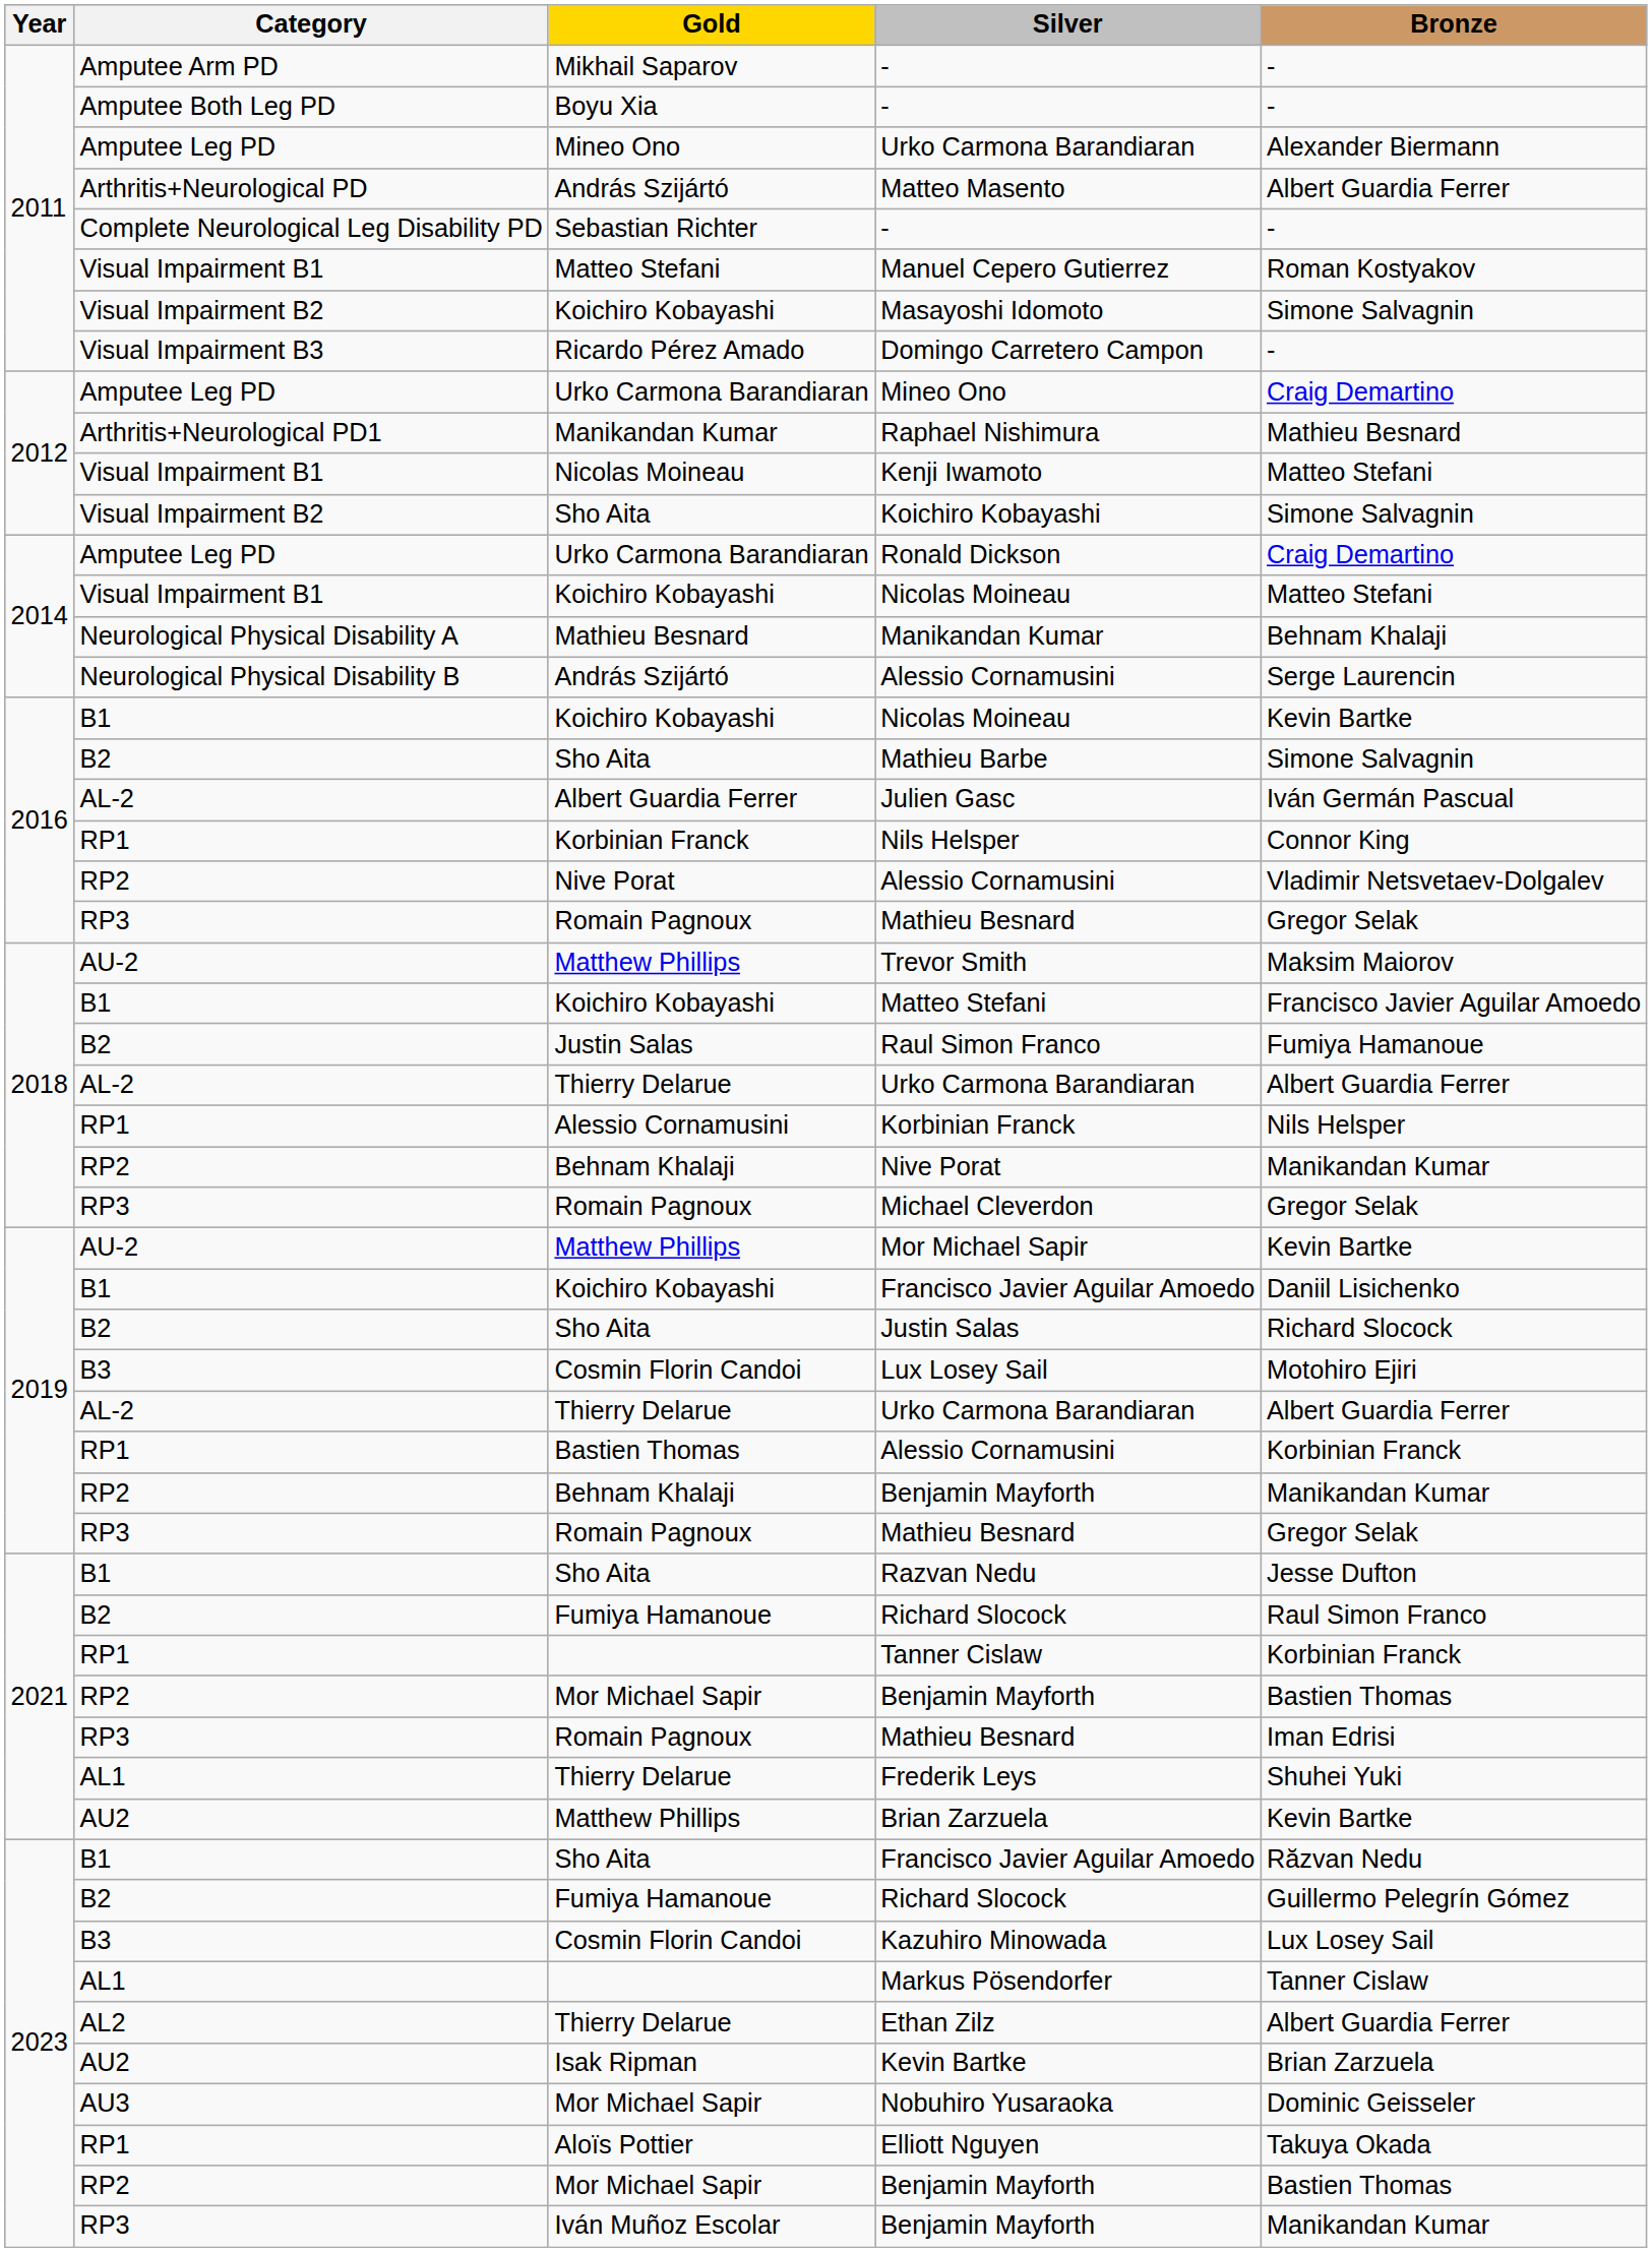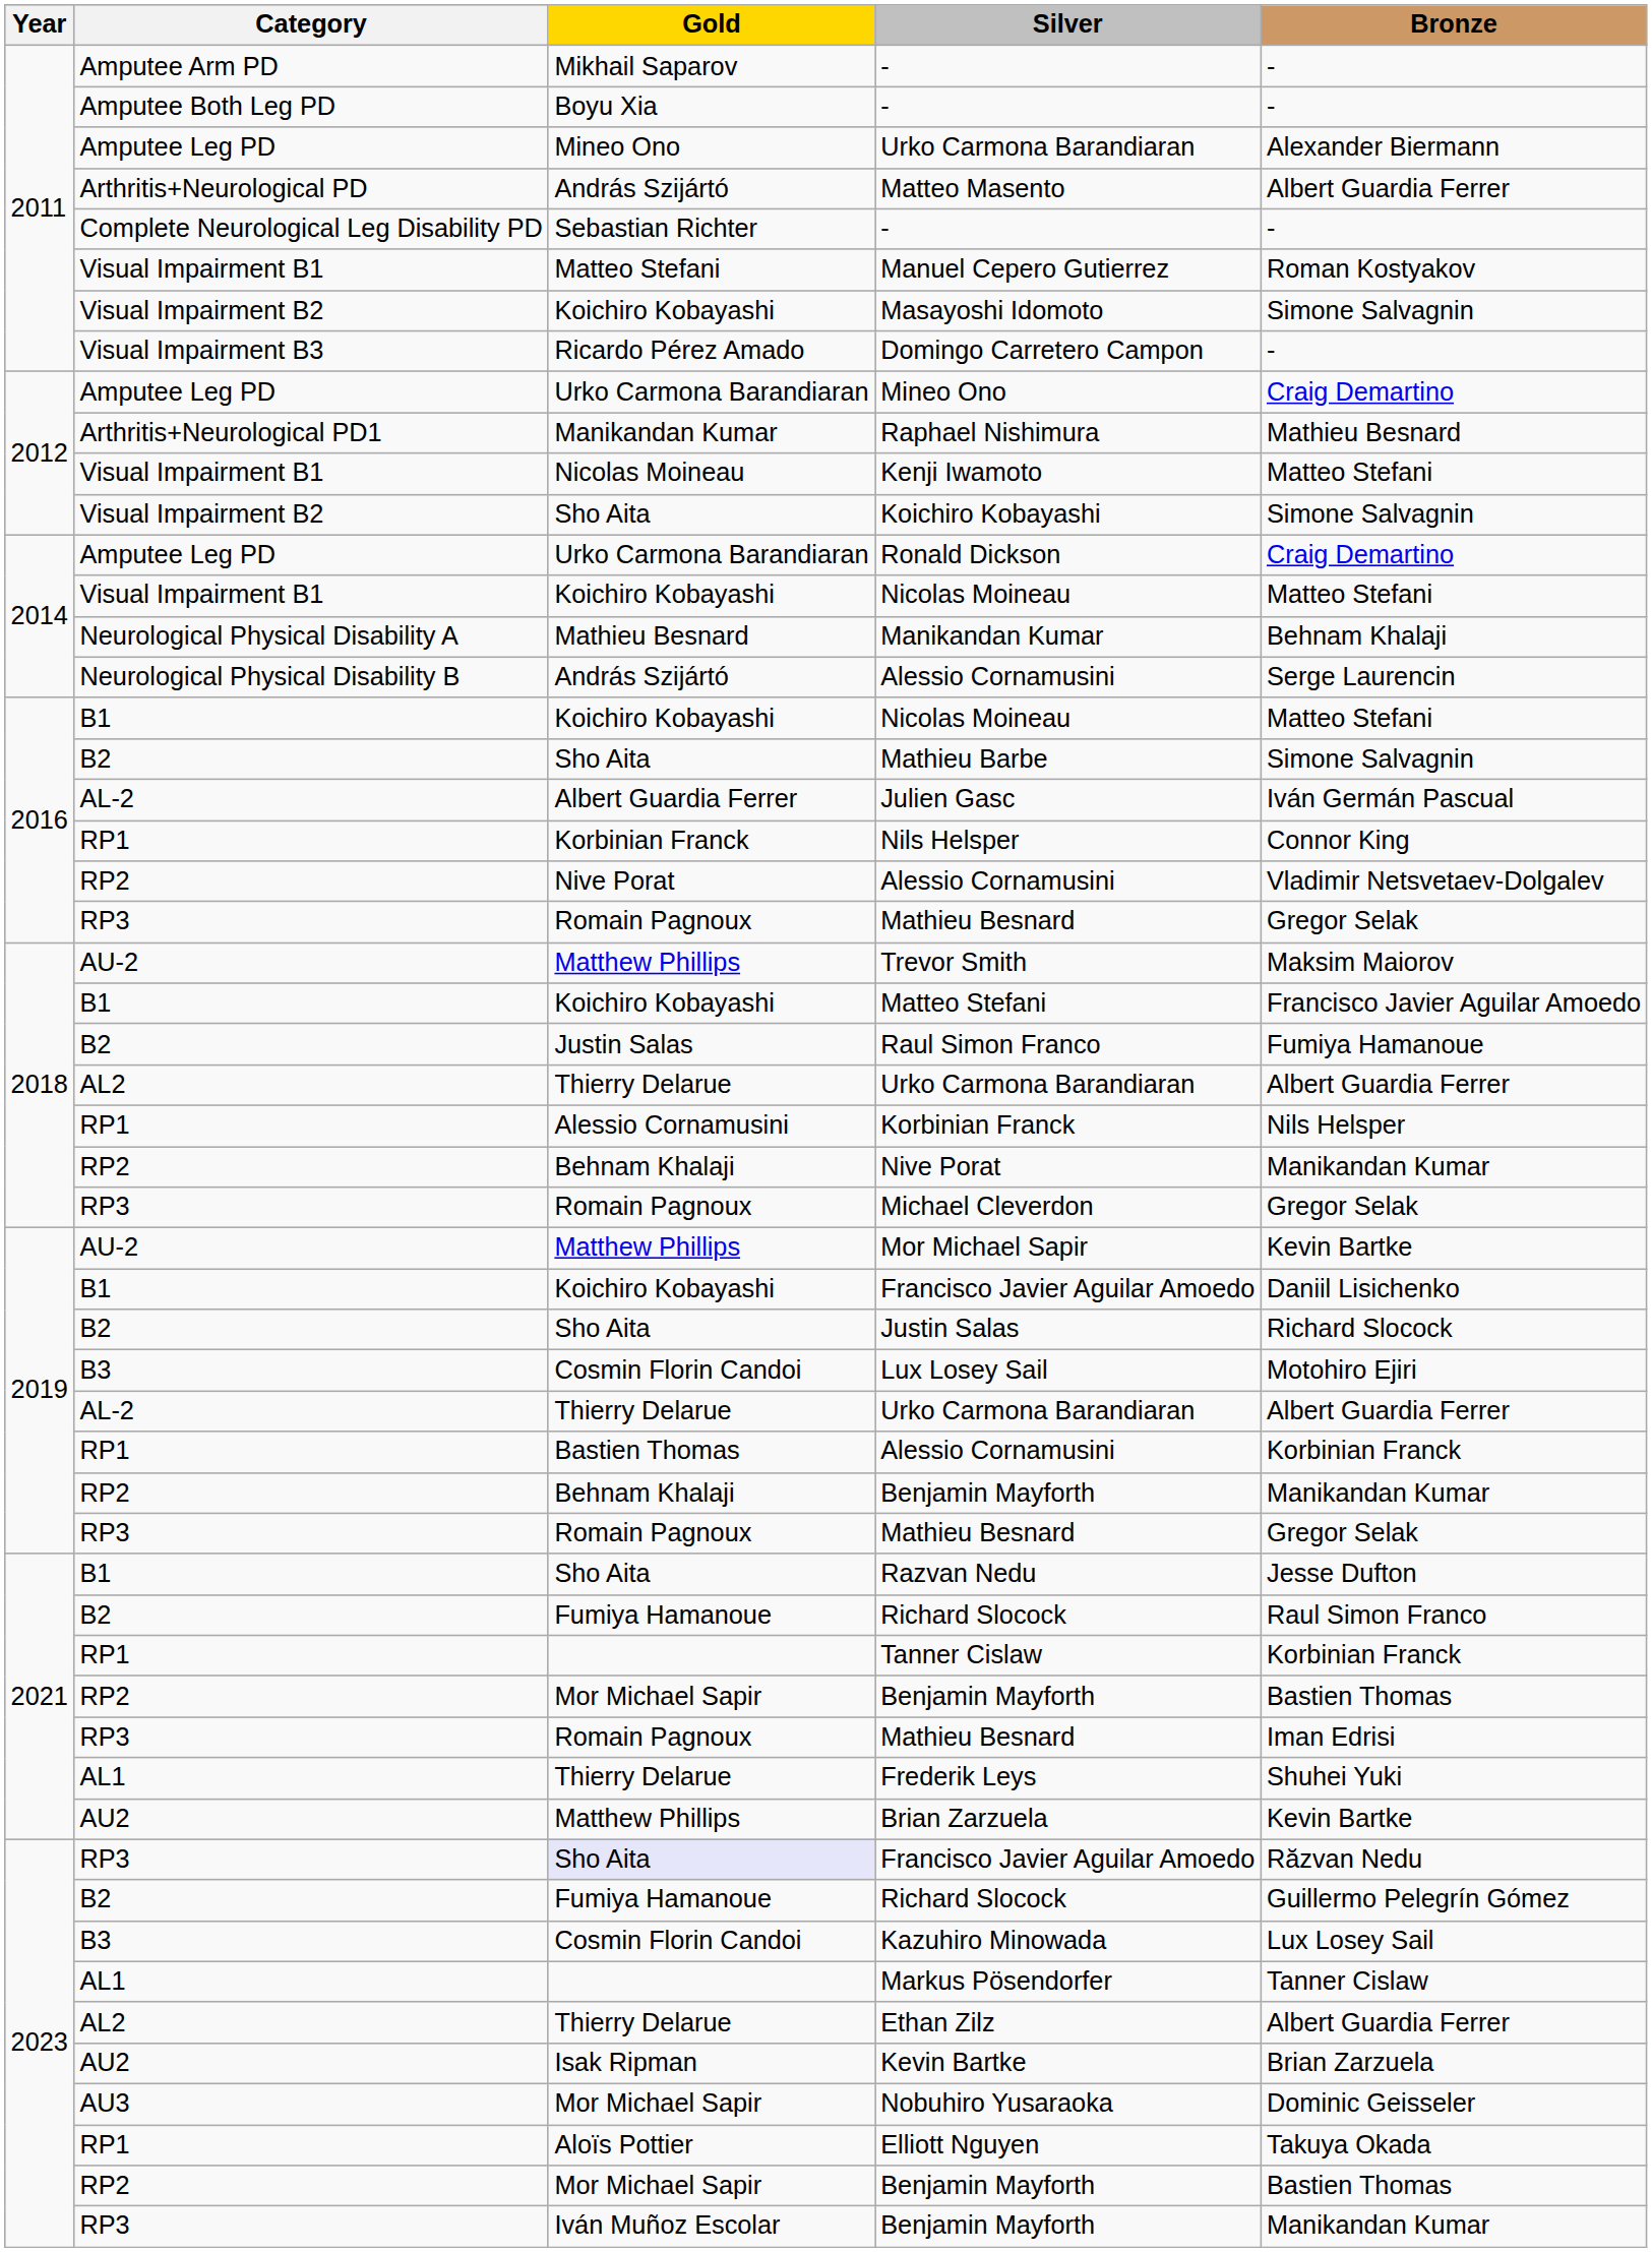2016 / Nicolas Moineau | Bronze: Kevin Bartke -> Matteo Stefani
2018 / Urko Carmona Barandiaran | Category: AL-2 -> AL2
2023 / Francisco Javier Aguilar Amoedo | Category: B1 -> RP3
2023 / Francisco Javier Aguilar Amoedo | Gold: no background -> lavender background
